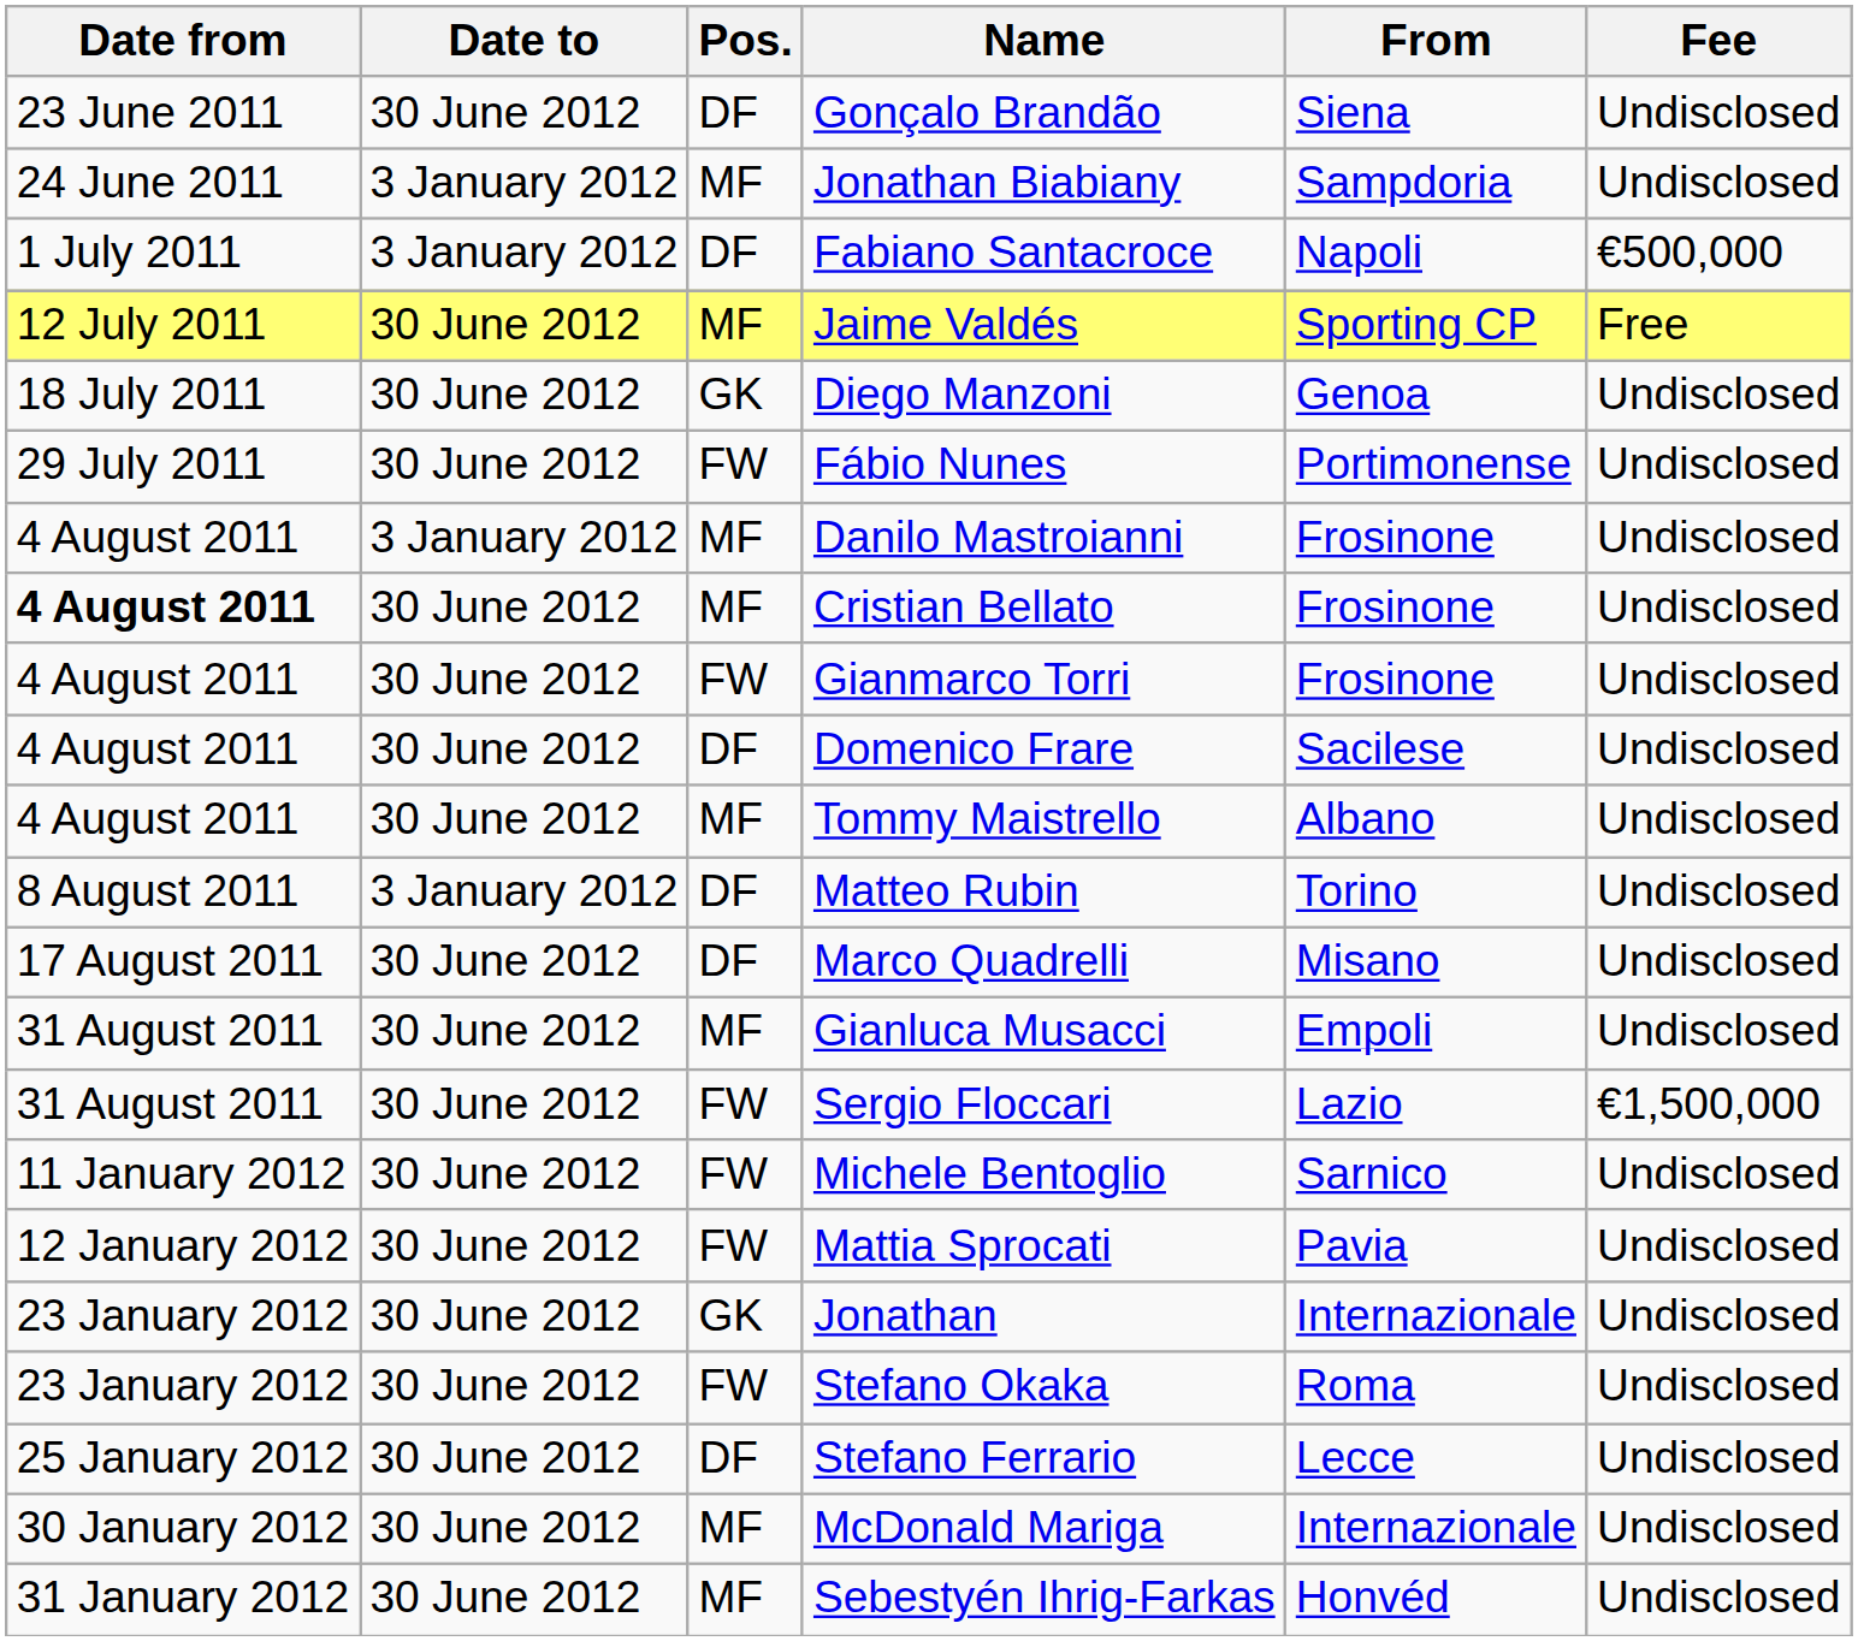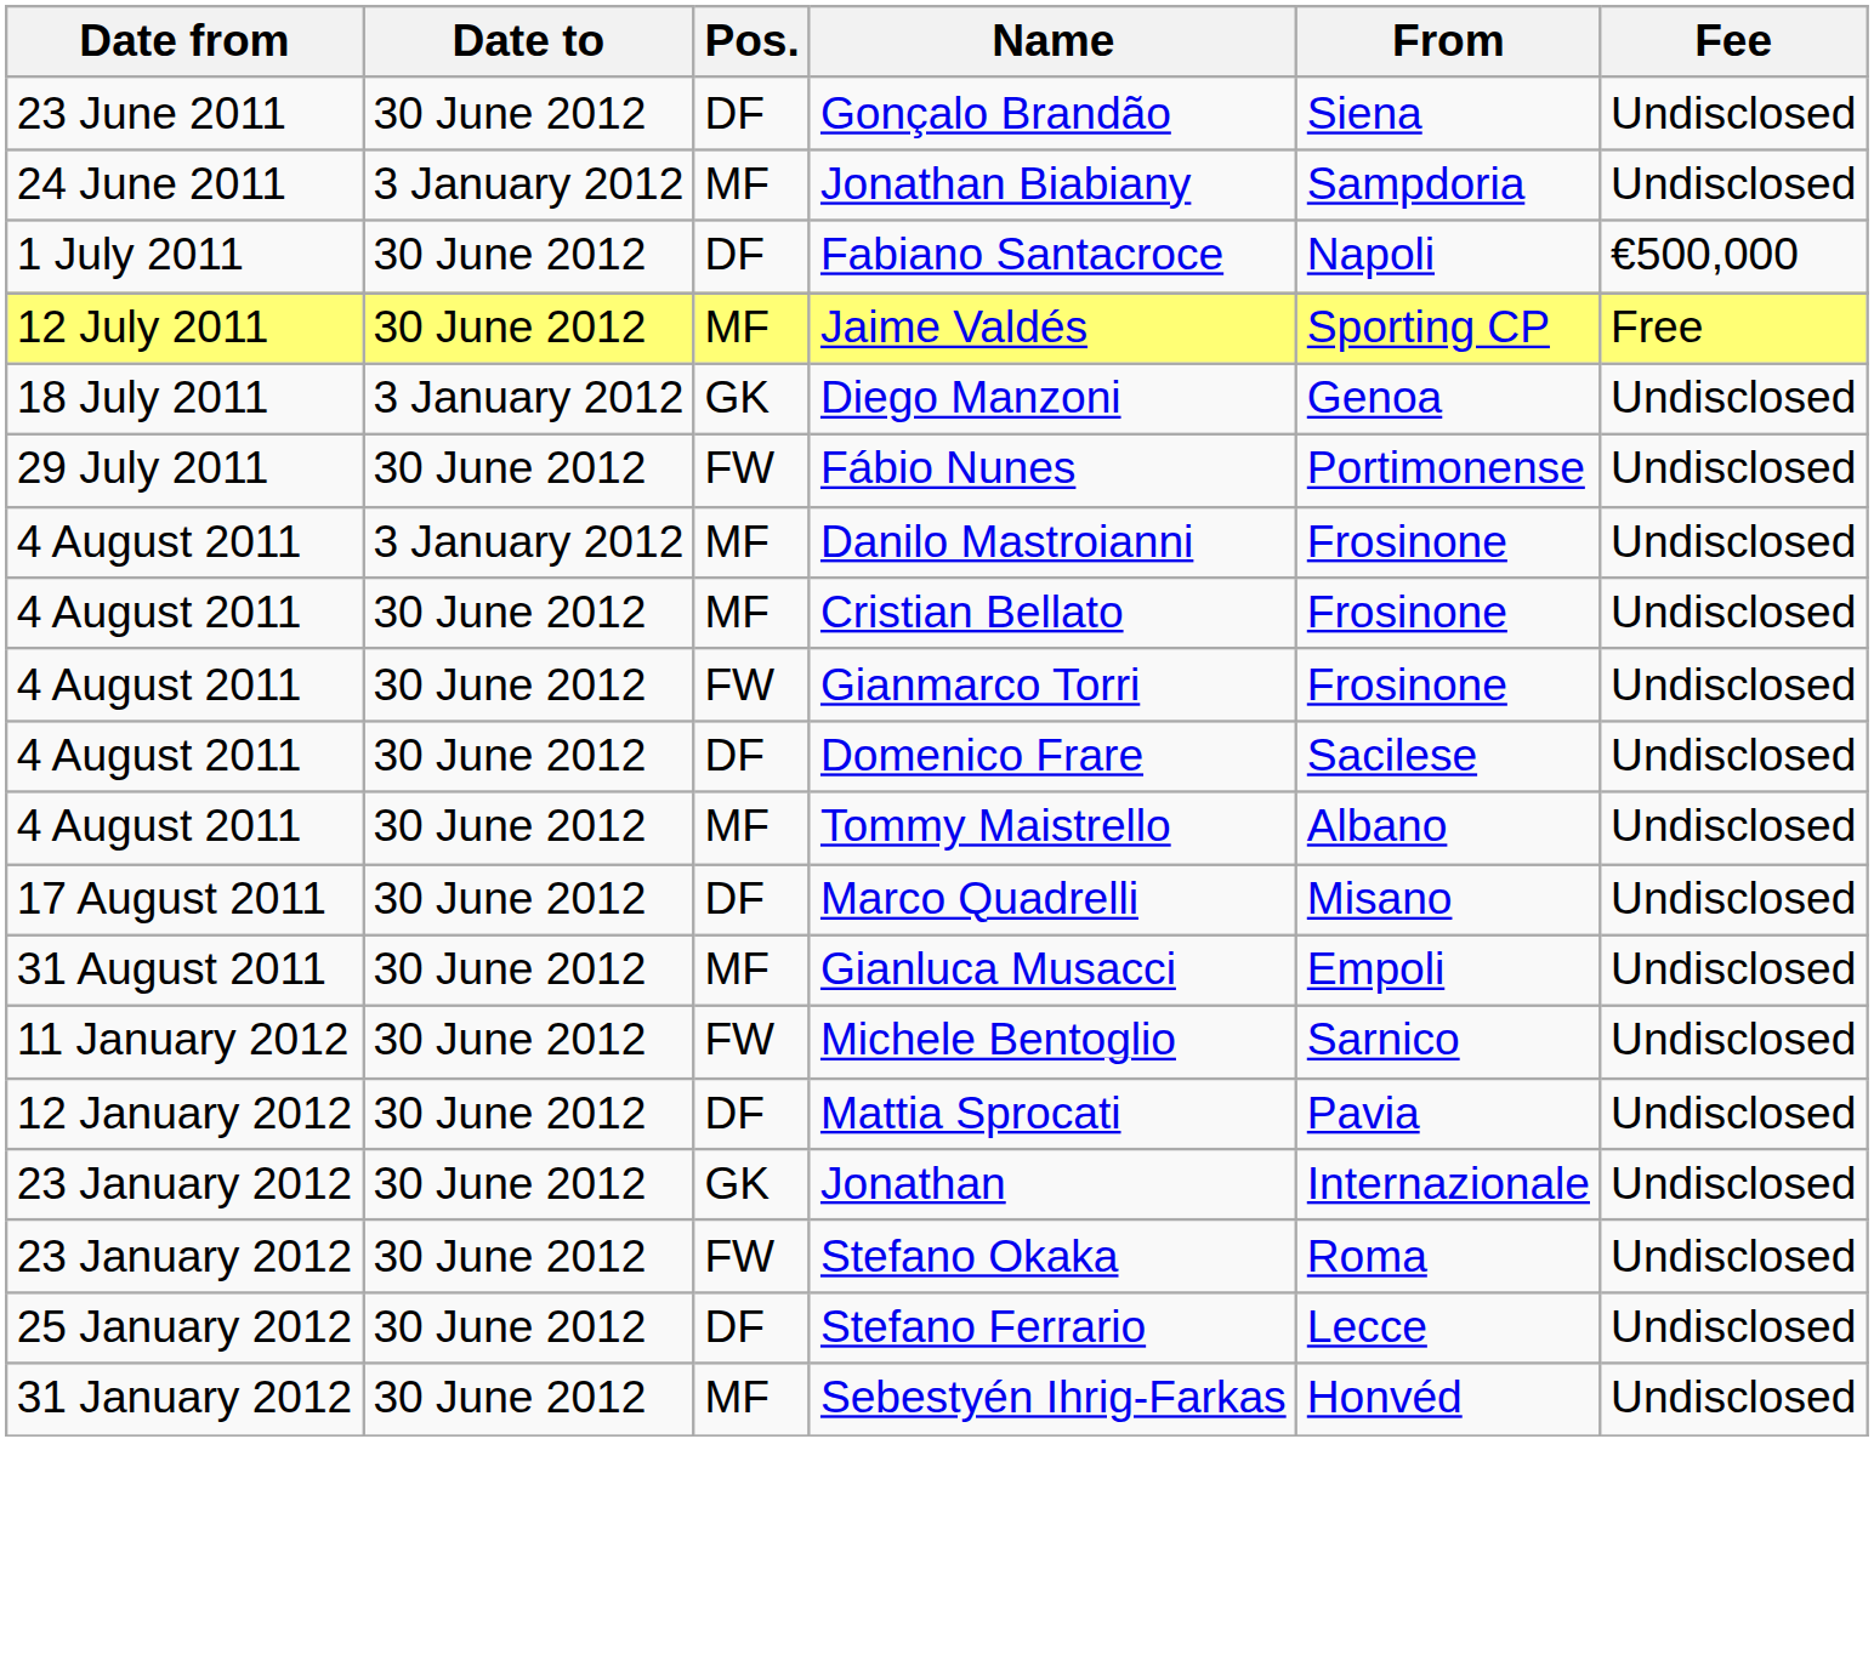Fabiano Santacroce | Date to: 3 January 2012 -> 30 June 2012
Diego Manzoni | Date to: 30 June 2012 -> 3 January 2012
Cristian Bellato | Date from: bold -> normal
- row: 8 August 2011 | 3 January 2012 | DF | Matteo Rubin | Torino | Undisclosed
- row: 31 August 2011 | 30 June 2012 | FW | Sergio Floccari | Lazio | €1,500,000
Mattia Sprocati | Pos.: FW -> DF
- row: 30 January 2012 | 30 June 2012 | MF | McDonald Mariga | Internazionale | Undisclosed
